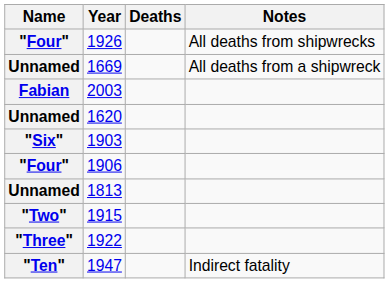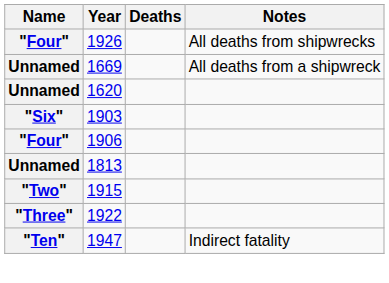- row: Fabian | 2003
